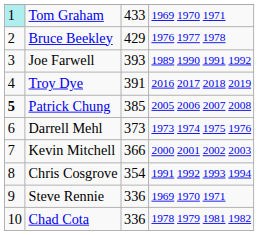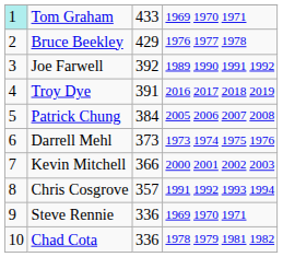Joe Farwell | column 3: 393 -> 392
Patrick Chung | column 1: bold -> normal
Patrick Chung | column 3: 385 -> 384
Chris Cosgrove | column 3: 354 -> 357
